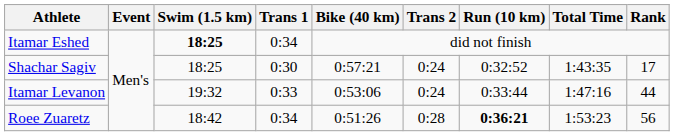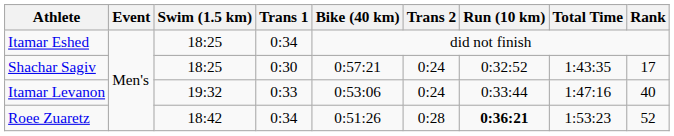Itamar Eshed | Swim (1.5 km): bold -> normal
Itamar Levanon | Rank: 44 -> 40
Roee Zuaretz | Rank: 56 -> 52
